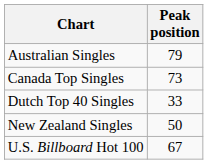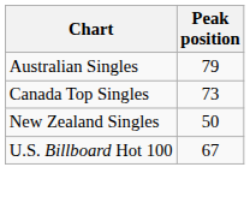- row: Dutch Top 40 Singles | 33
